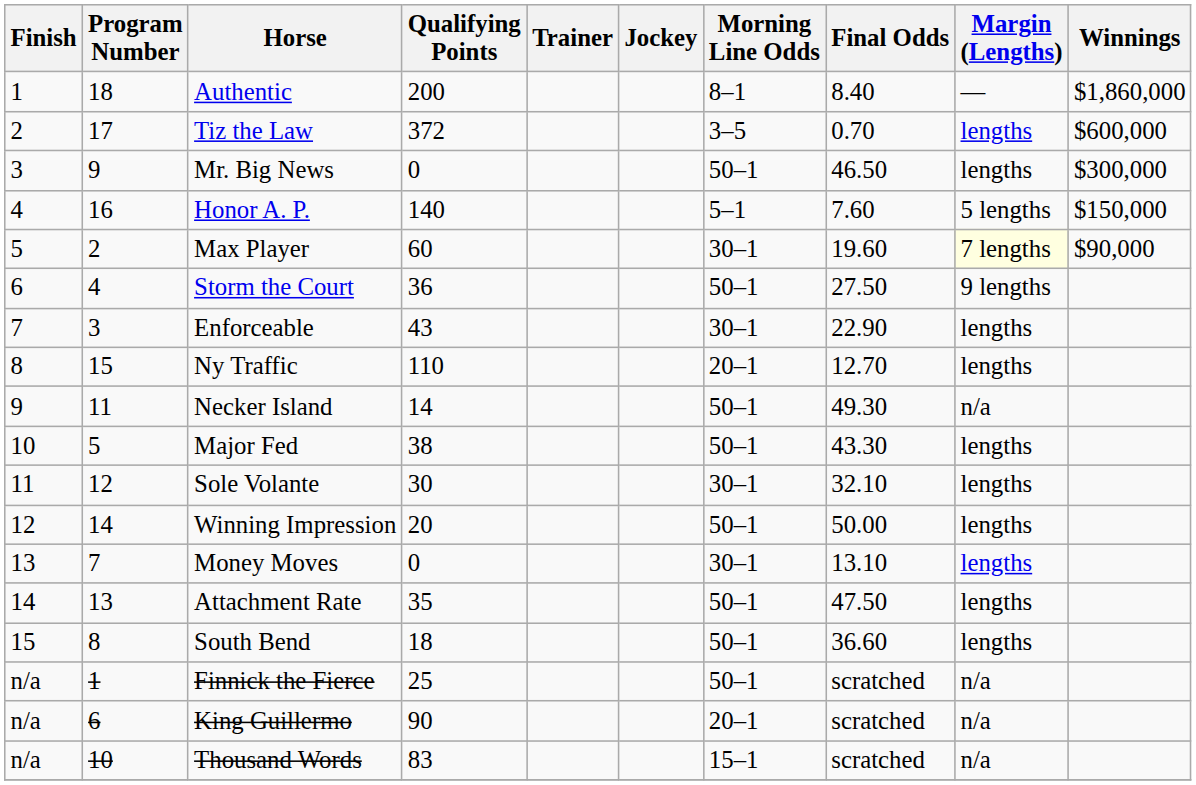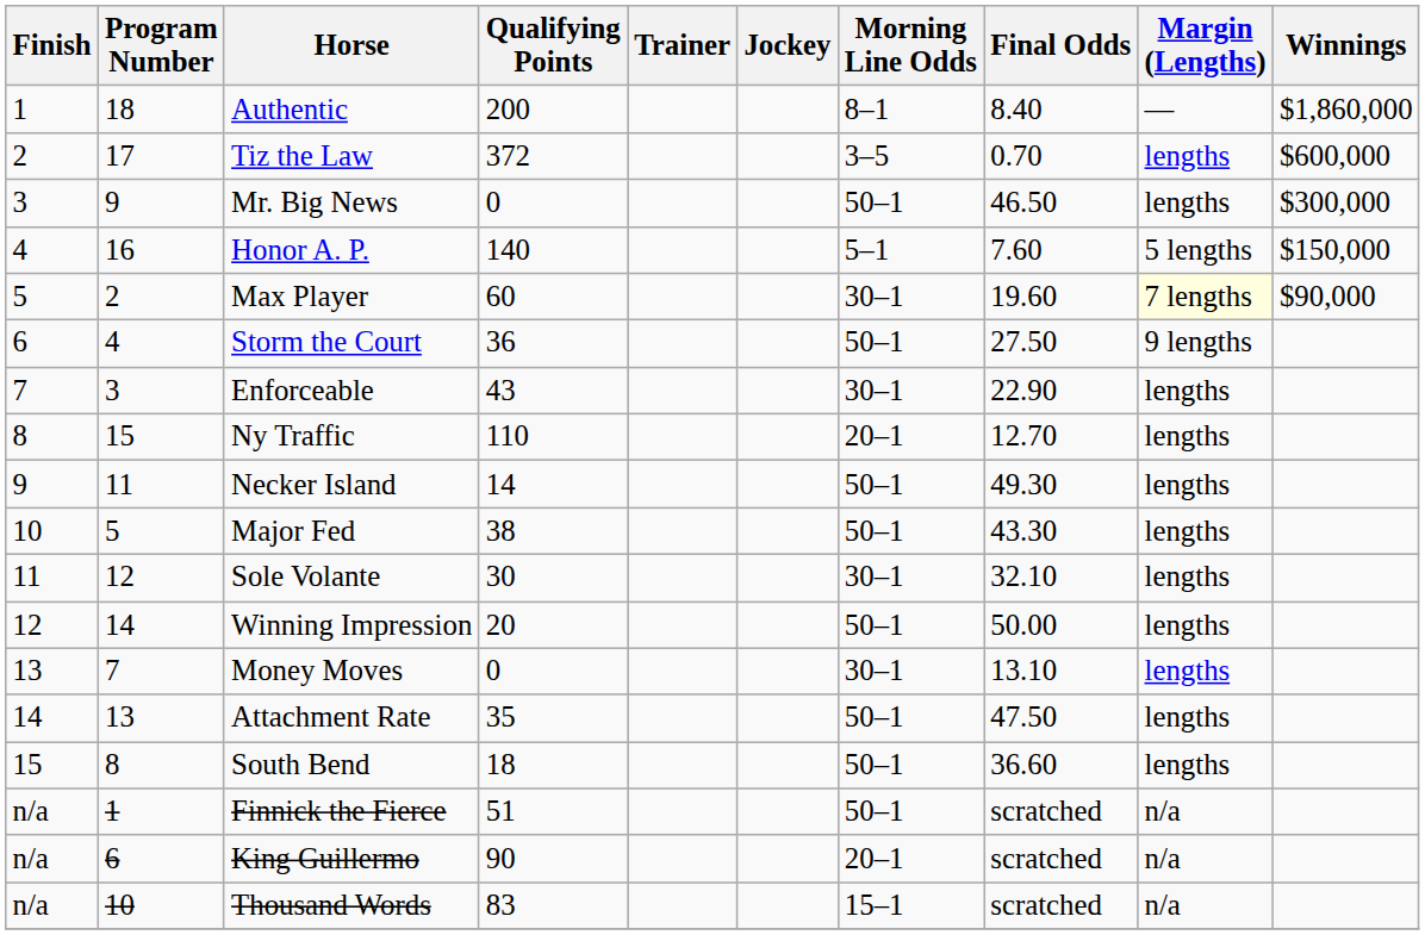Necker Island | Margin (Lengths): n/a -> lengths
Finnick the Fierce | Qualifying Points: 25 -> 51
